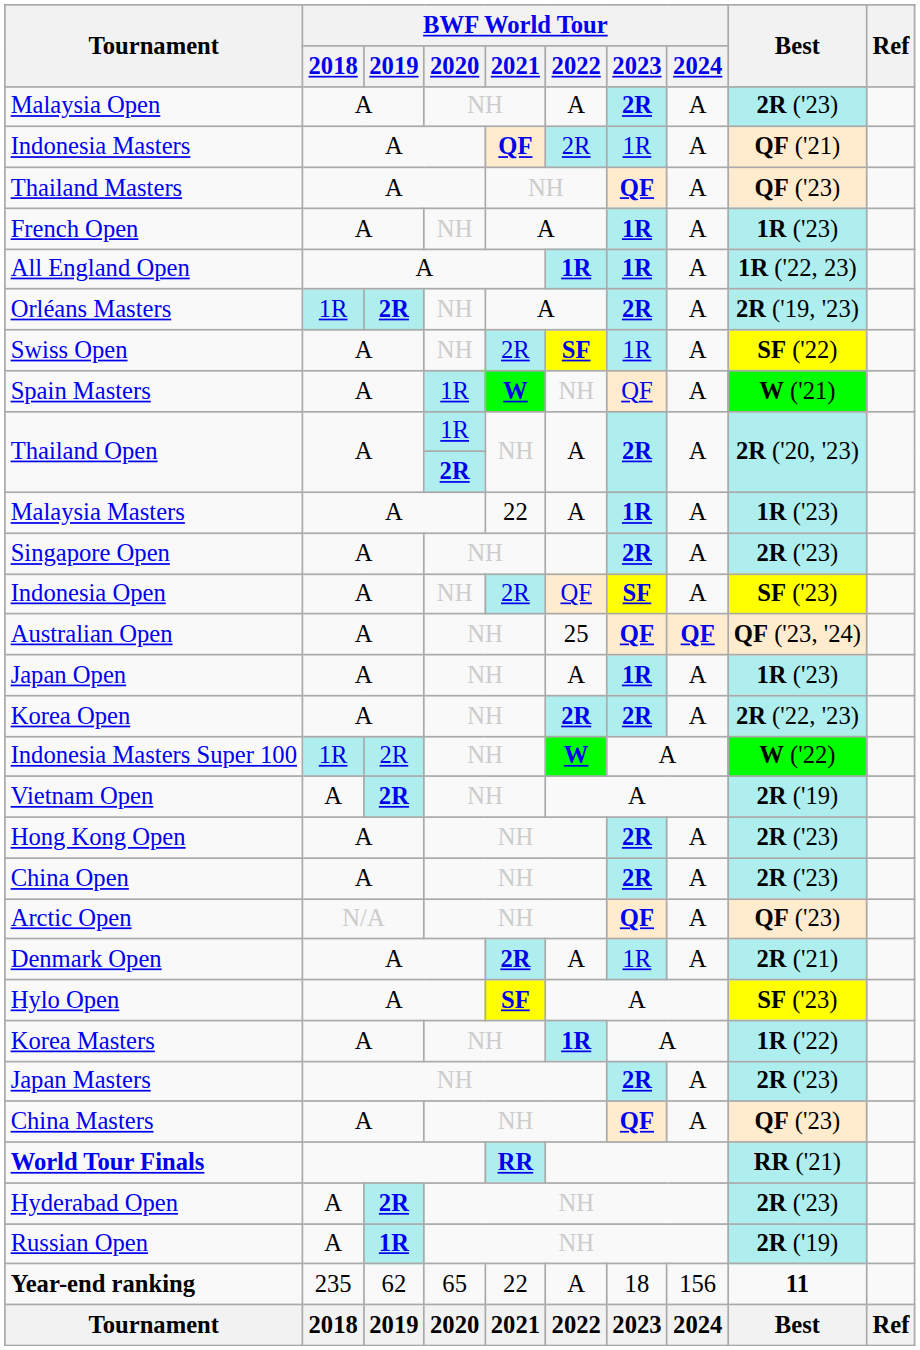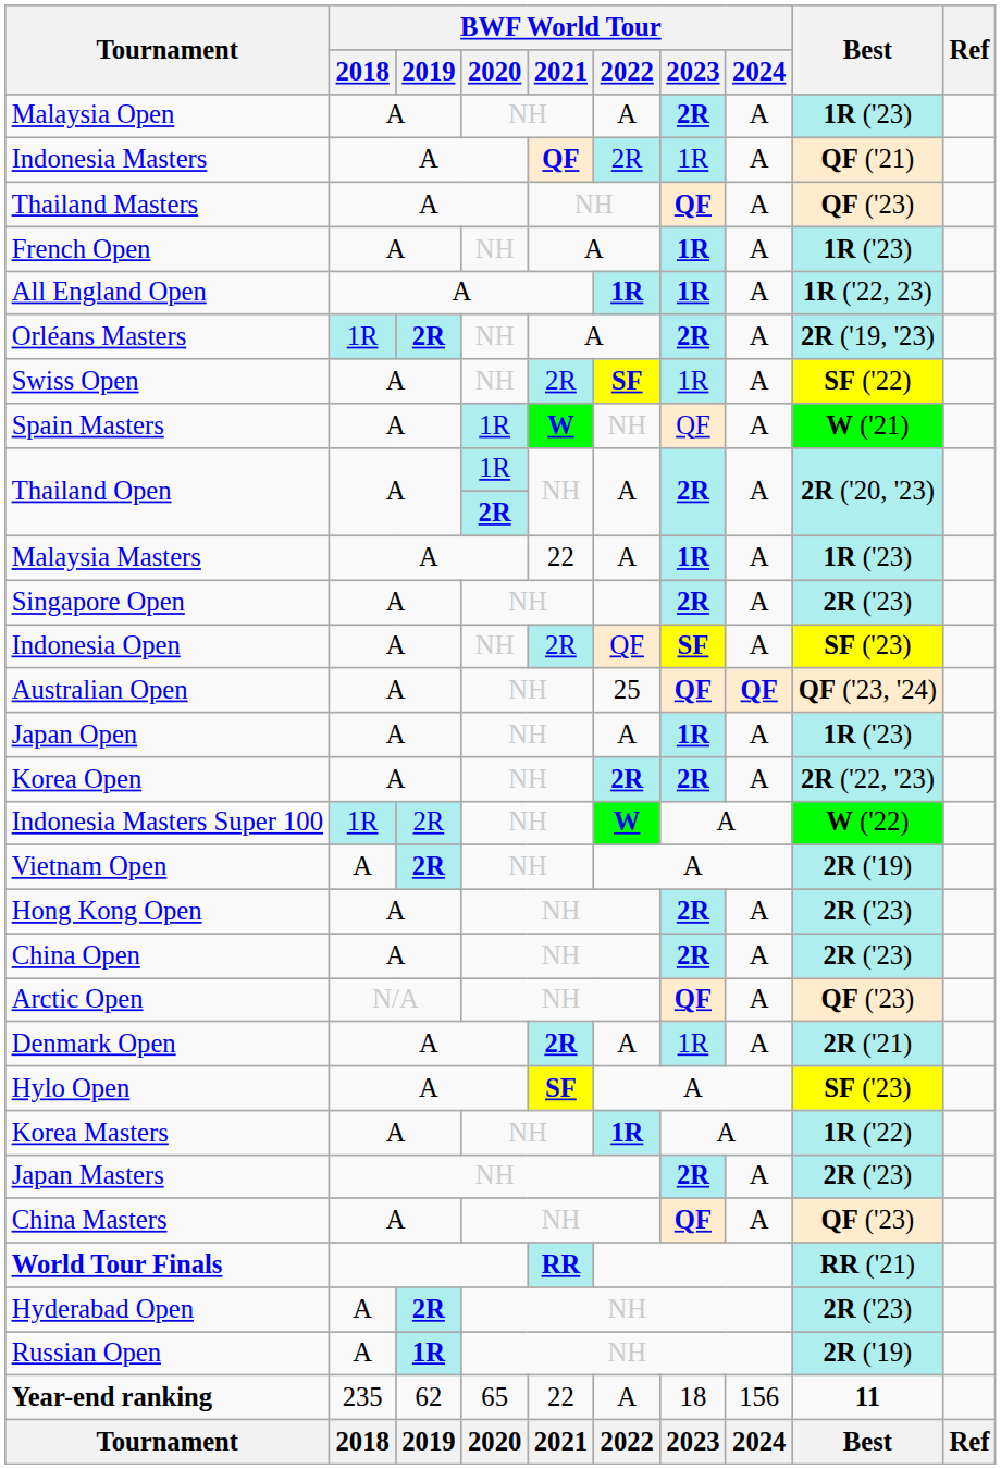Malaysia Open | Best: 2R ('23) -> 1R ('23)
